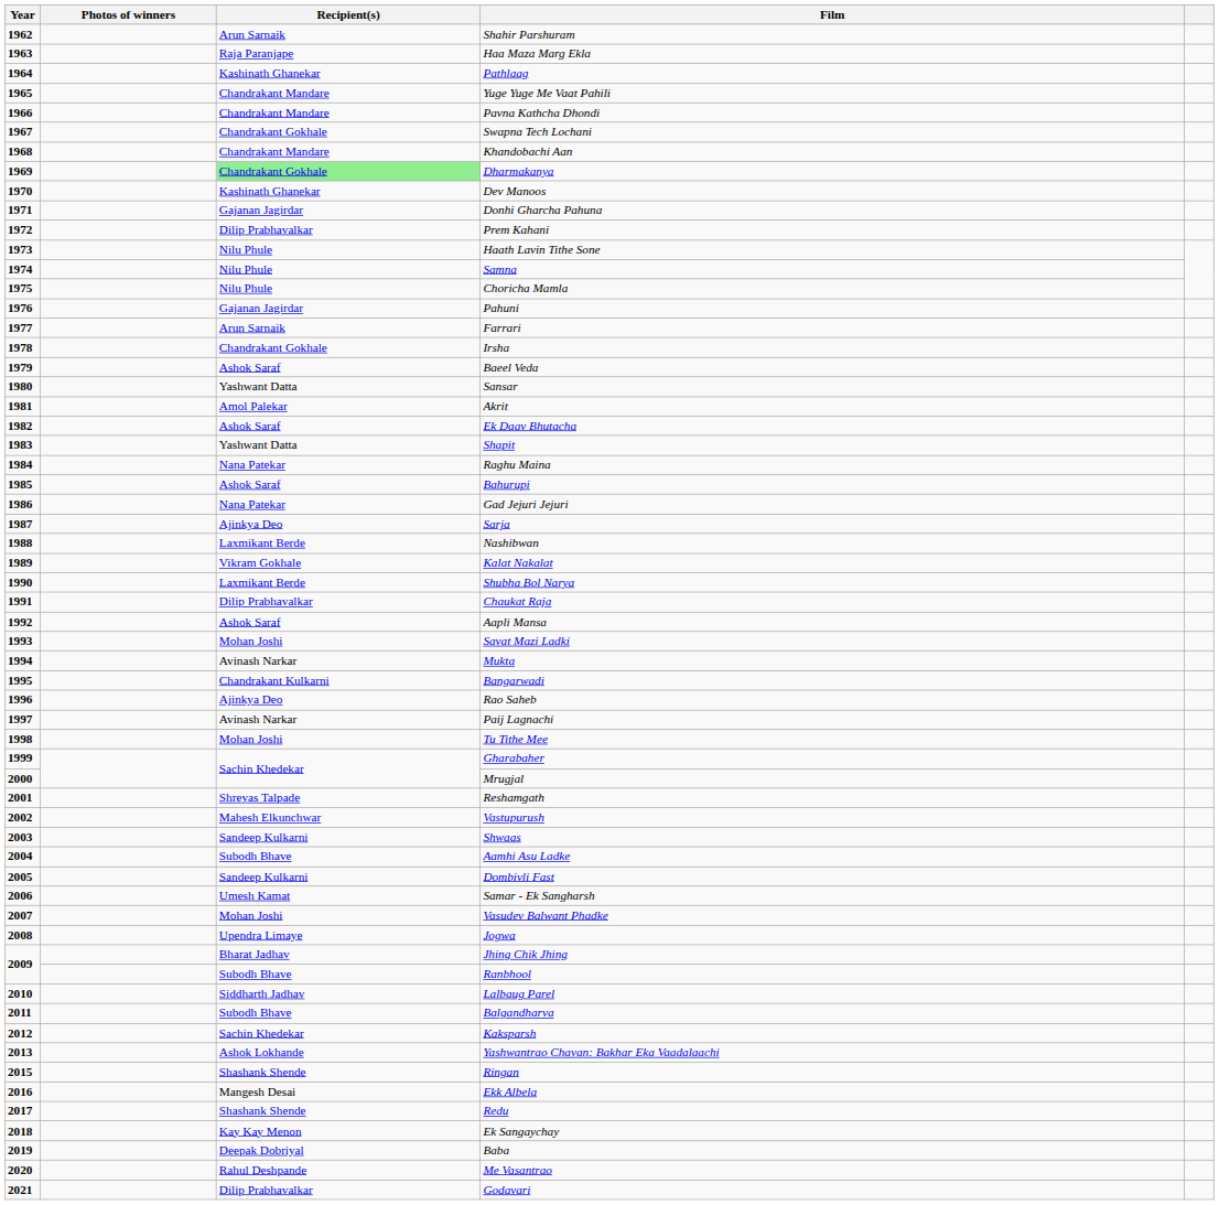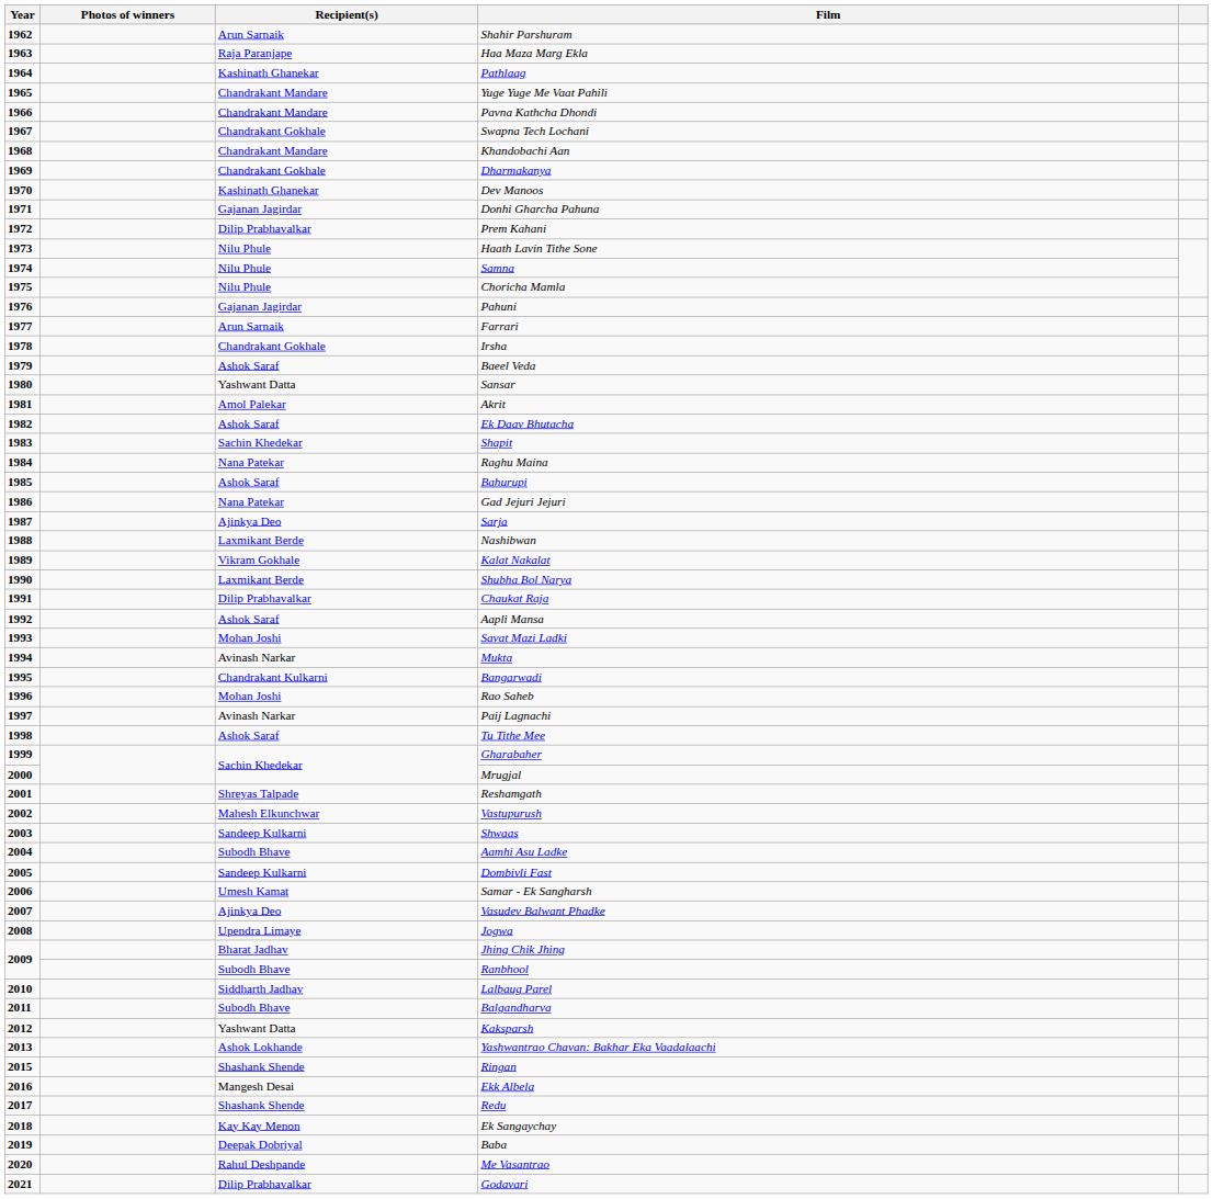Dharmakanya | Recipient(s): lightgreen background -> no background
Shapit | Recipient(s): Yashwant Datta -> Sachin Khedekar
Rao Saheb | Recipient(s): Ajinkya Deo -> Mohan Joshi
Tu Tithe Mee | Recipient(s): Mohan Joshi -> Ashok Saraf
Vasudev Balwant Phadke | Recipient(s): Mohan Joshi -> Ajinkya Deo
Kaksparsh | Recipient(s): Sachin Khedekar -> Yashwant Datta
